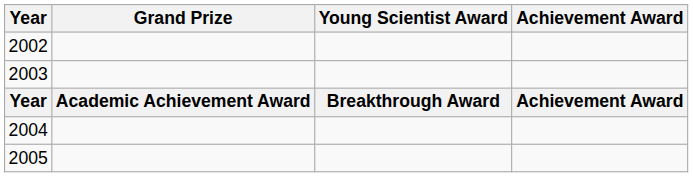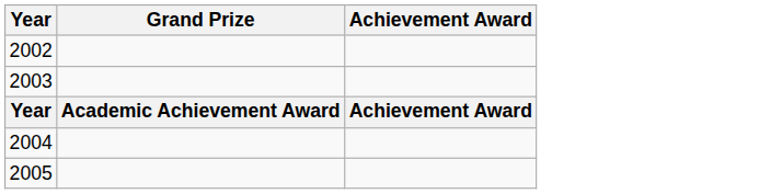- column: Young Scientist Award | Breakthrough Award
